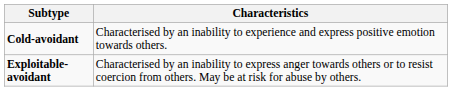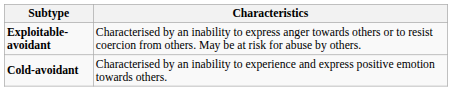rows swapped: Cold-avoidant <-> Exploitable-avoidant
